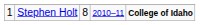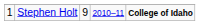Stephen Holt | column 3: 8 -> 9
